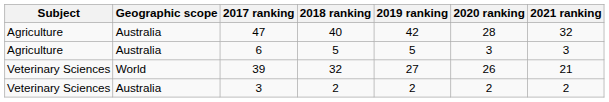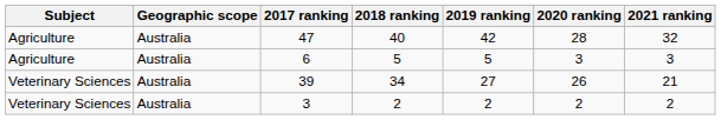39 | Geographic scope: World -> Australia
39 | 2018 ranking: 32 -> 34
